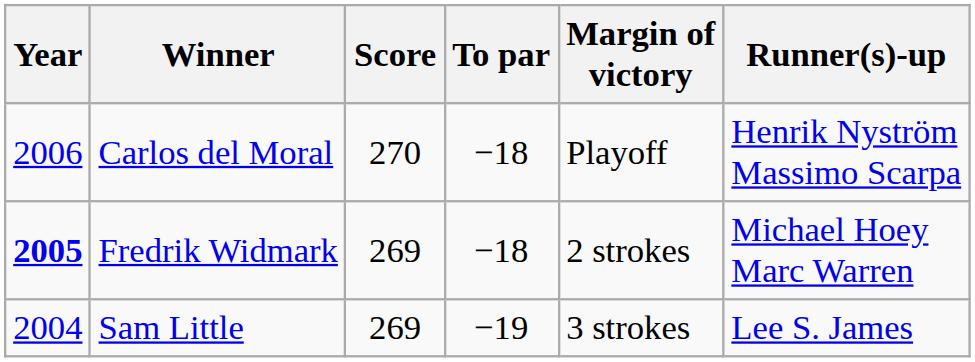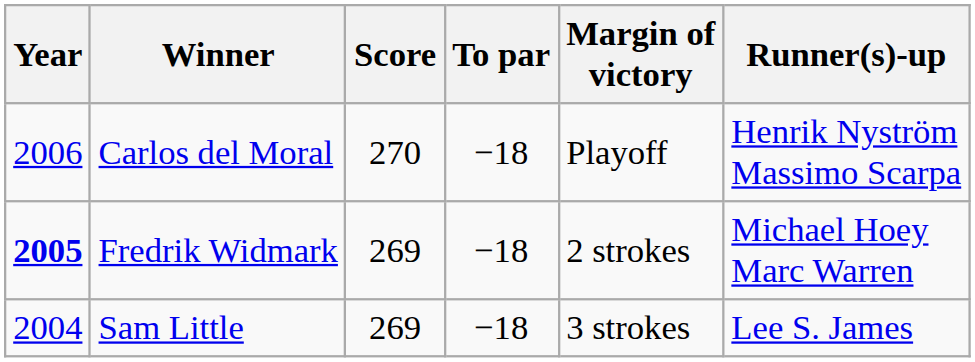Sam Little | To par: −19 -> −18
